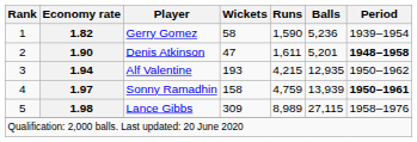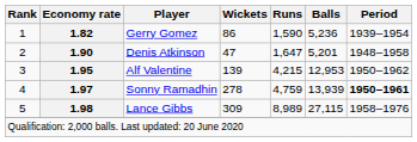Gerry Gomez | Wickets: 58 -> 86
Denis Atkinson | Runs: 1,611 -> 1,647
Denis Atkinson | Period: bold -> normal
Alf Valentine | Economy rate: 1.94 -> 1.95
Alf Valentine | Wickets: 193 -> 139
Alf Valentine | Balls: 12,935 -> 12,953
Sonny Ramadhin | Wickets: 158 -> 278
